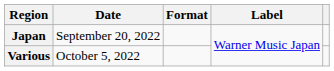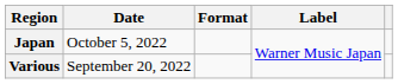Japan | Date: September 20, 2022 -> October 5, 2022
Various | Date: October 5, 2022 -> September 20, 2022
